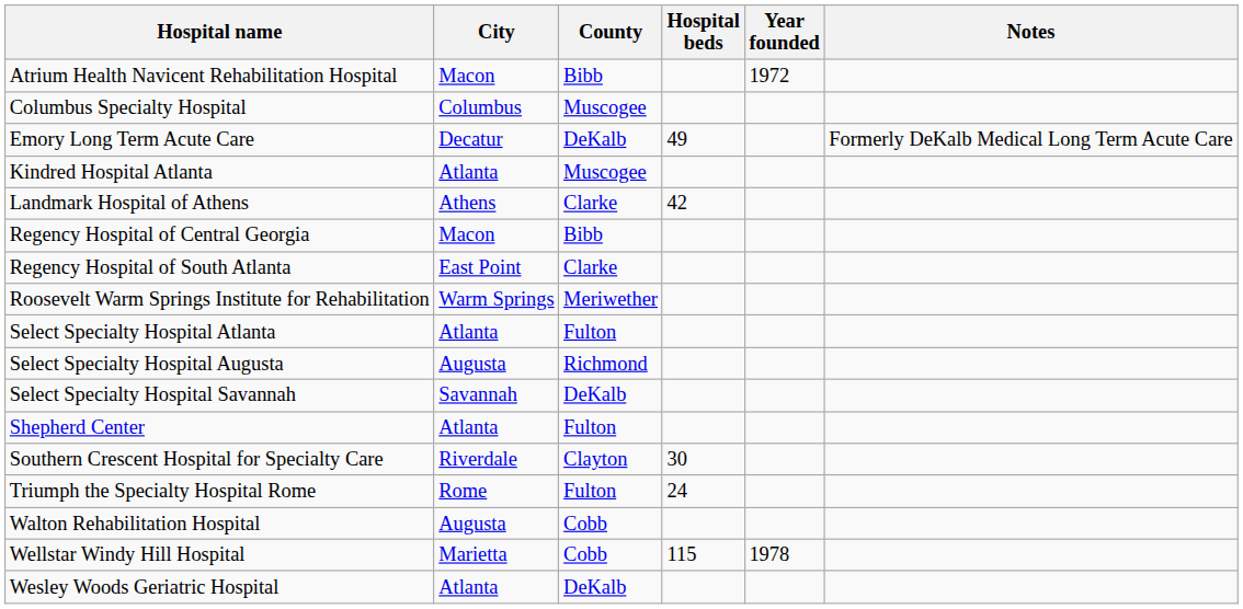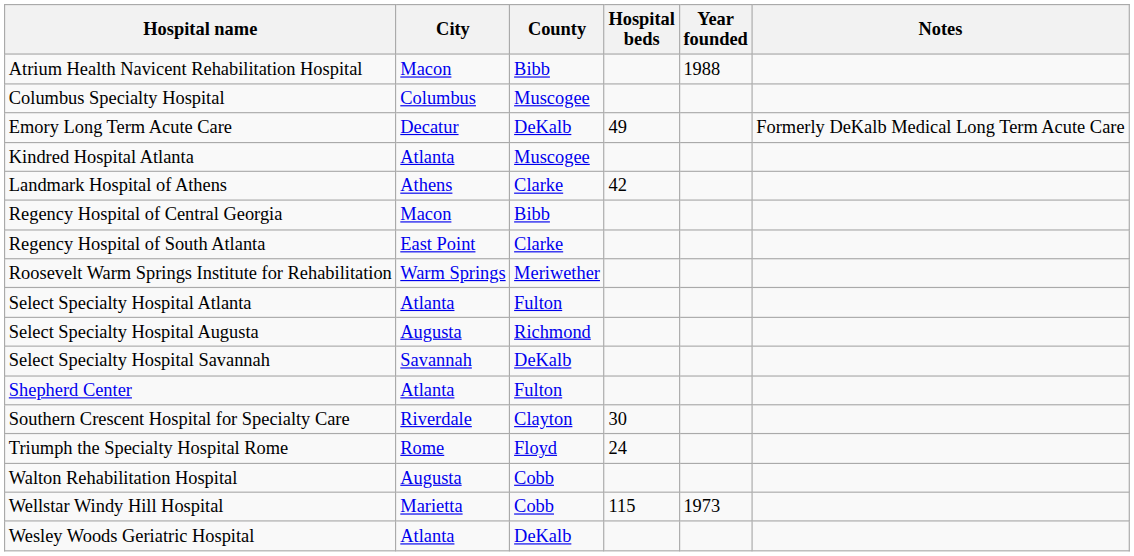Atrium Health Navicent Rehabilitation Hospital | Year founded: 1972 -> 1988
Triumph the Specialty Hospital Rome | County: Fulton -> Floyd
Wellstar Windy Hill Hospital | Year founded: 1978 -> 1973
